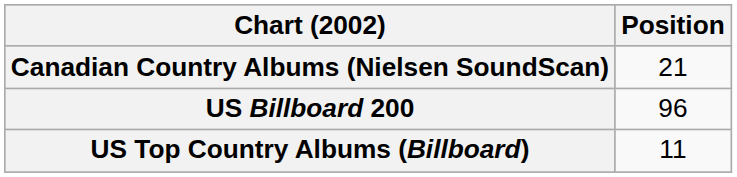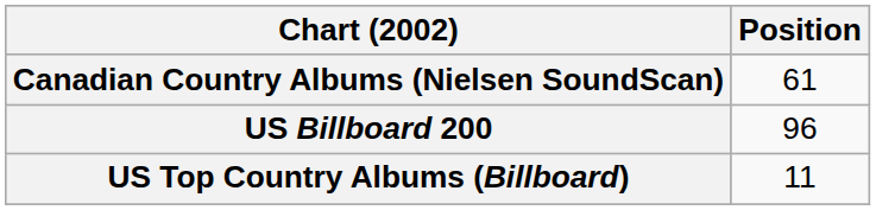Canadian Country Albums (Nielsen SoundScan) | Position: 21 -> 61
